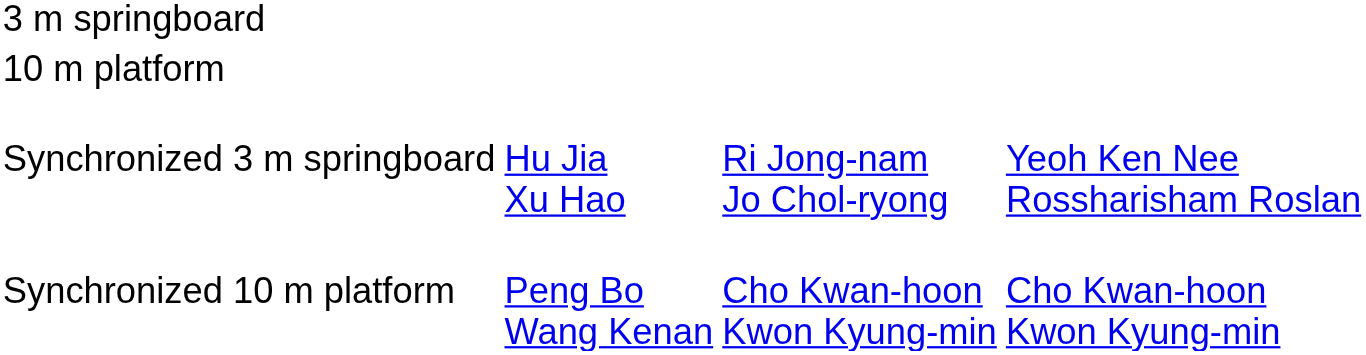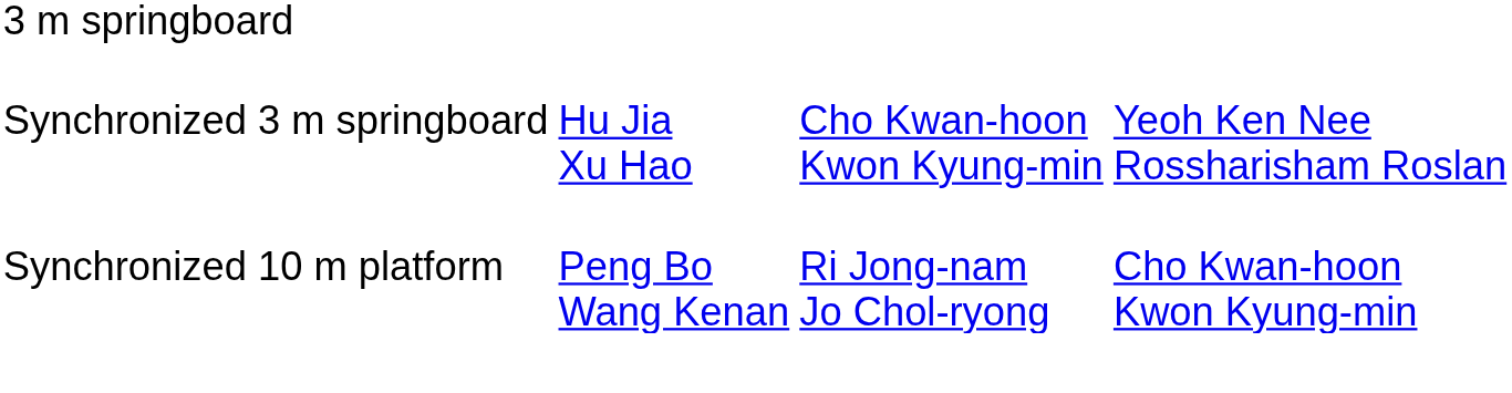- row: 10 m platform
Synchronized 3 m springboard | column 3: Ri Jong-nam Jo Chol-ryong -> Cho Kwan-hoon Kwon Kyung-min
Synchronized 10 m platform | column 3: Cho Kwan-hoon Kwon Kyung-min -> Ri Jong-nam Jo Chol-ryong
